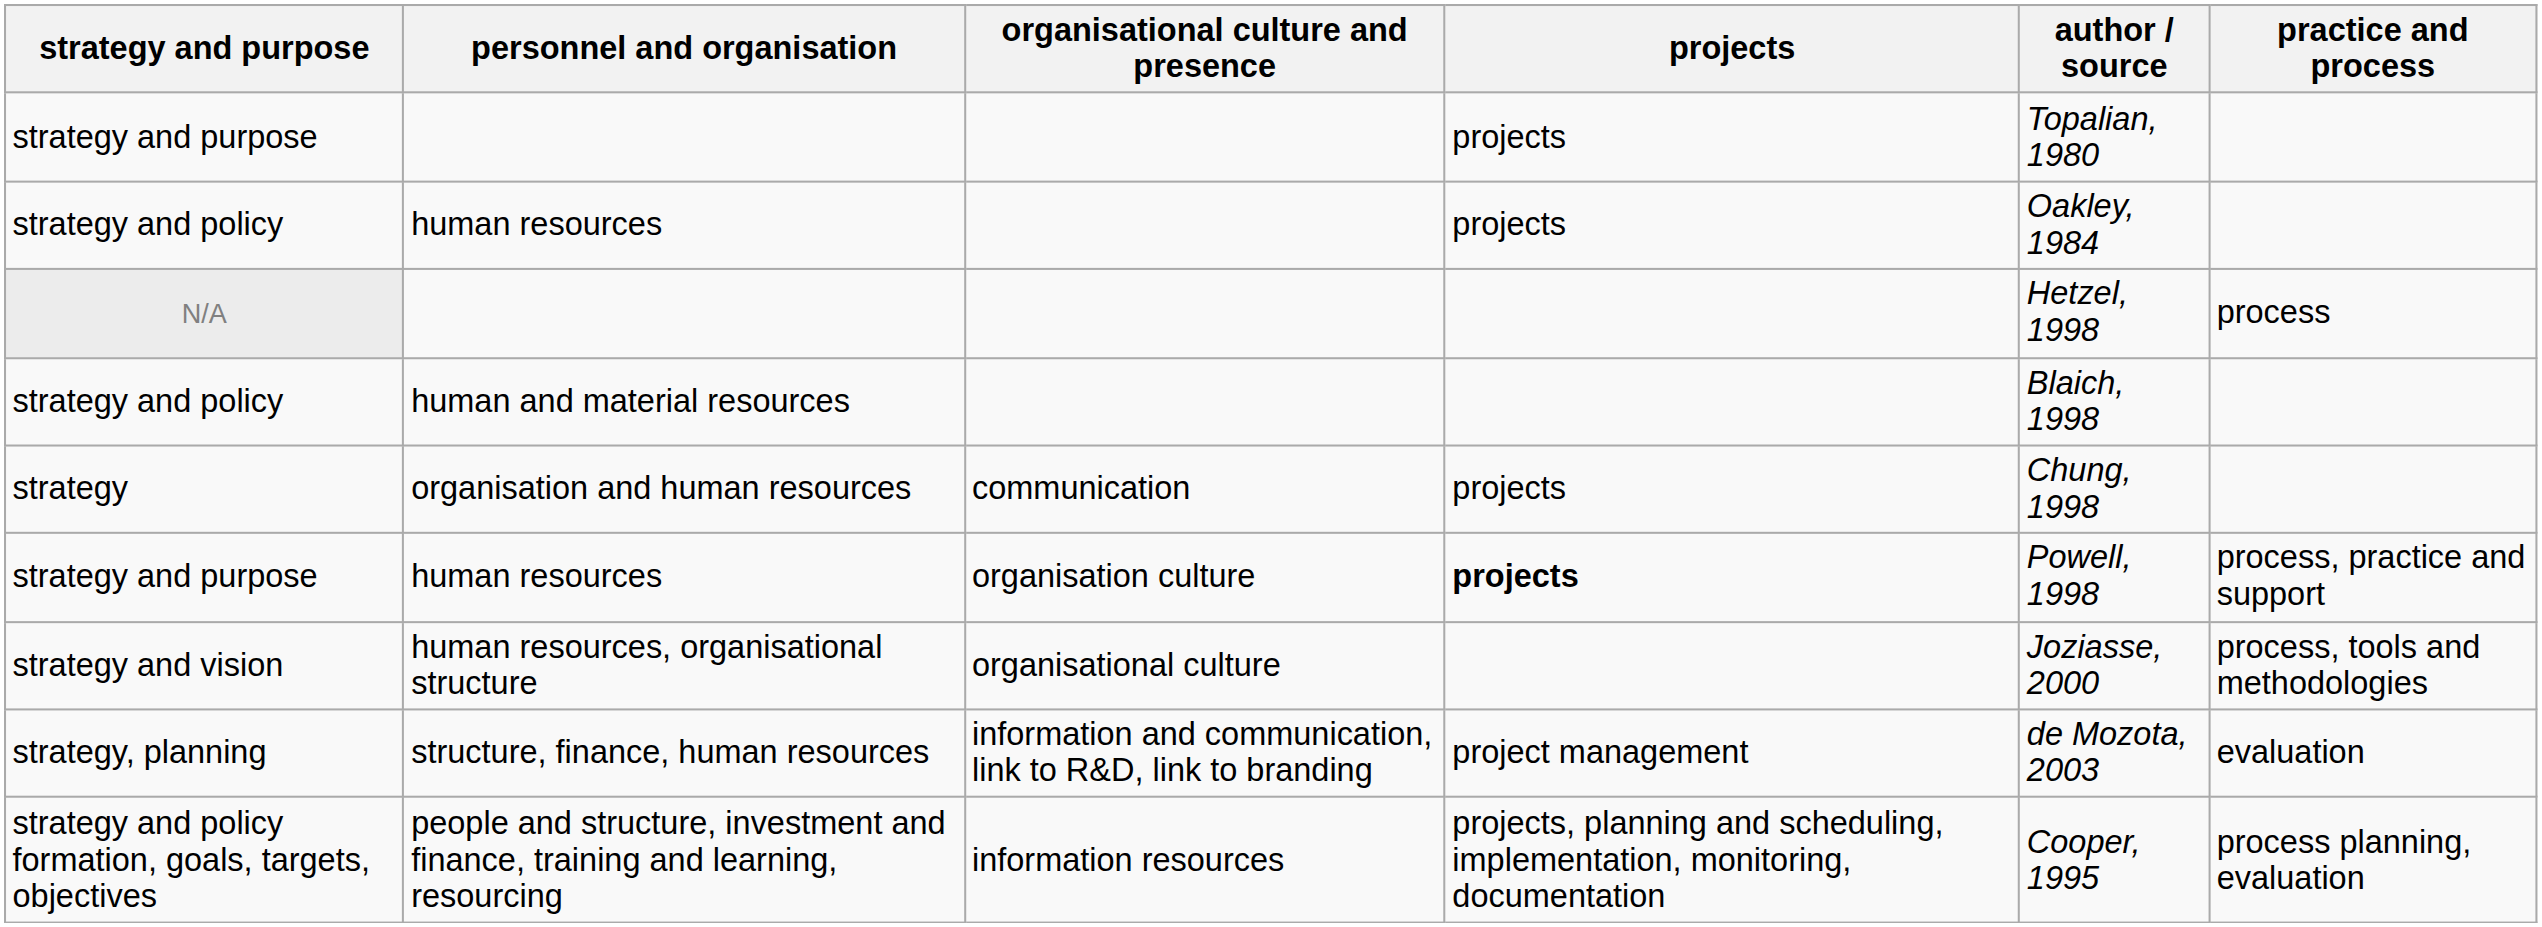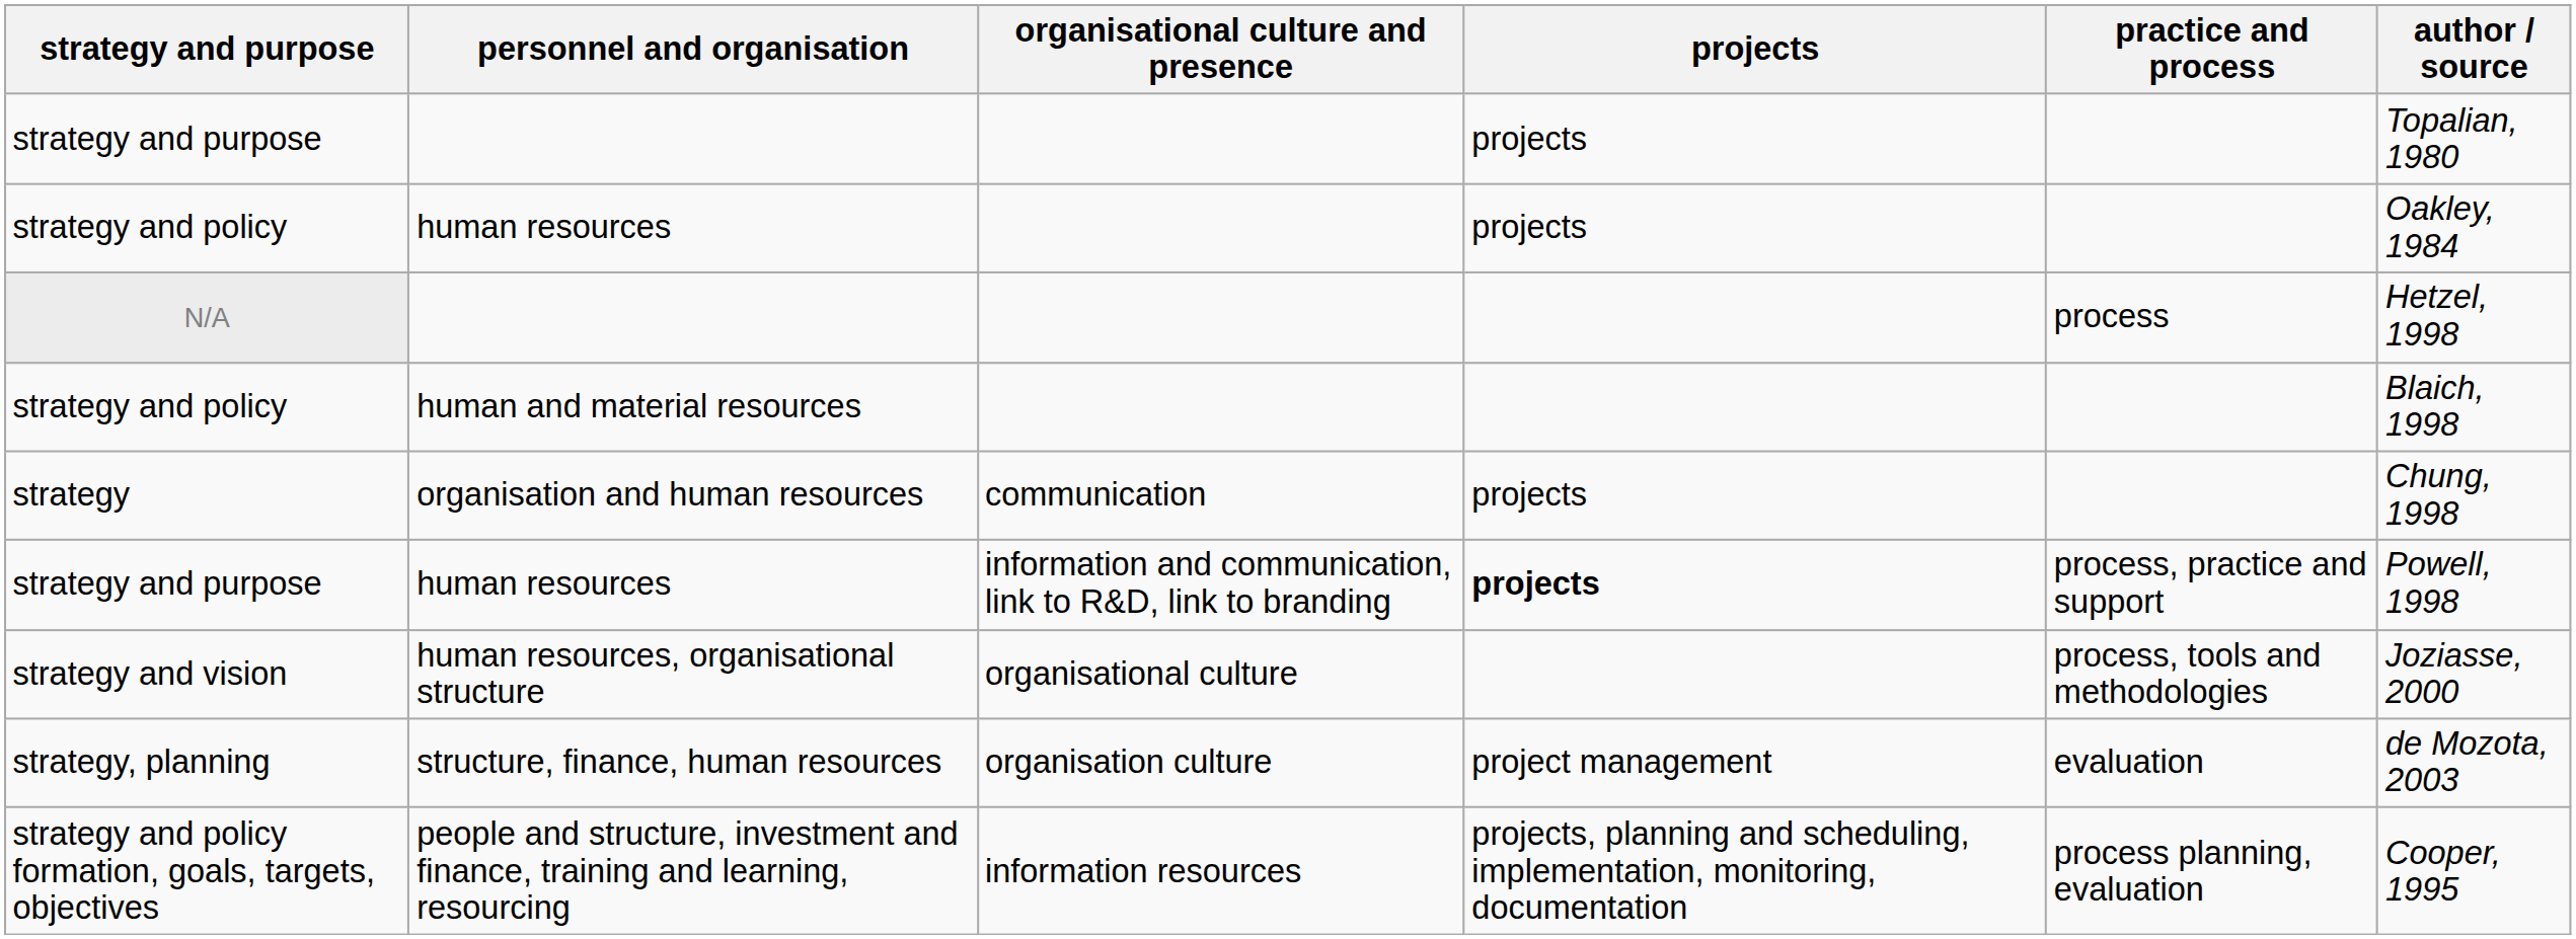columns swapped: practice and process <-> author / source
strategy and purpose / human resources | organisational culture and presence: organisation culture -> information and communication, link to R&D, link to branding
strategy, planning | organisational culture and presence: information and communication, link to R&D, link to branding -> organisation culture
